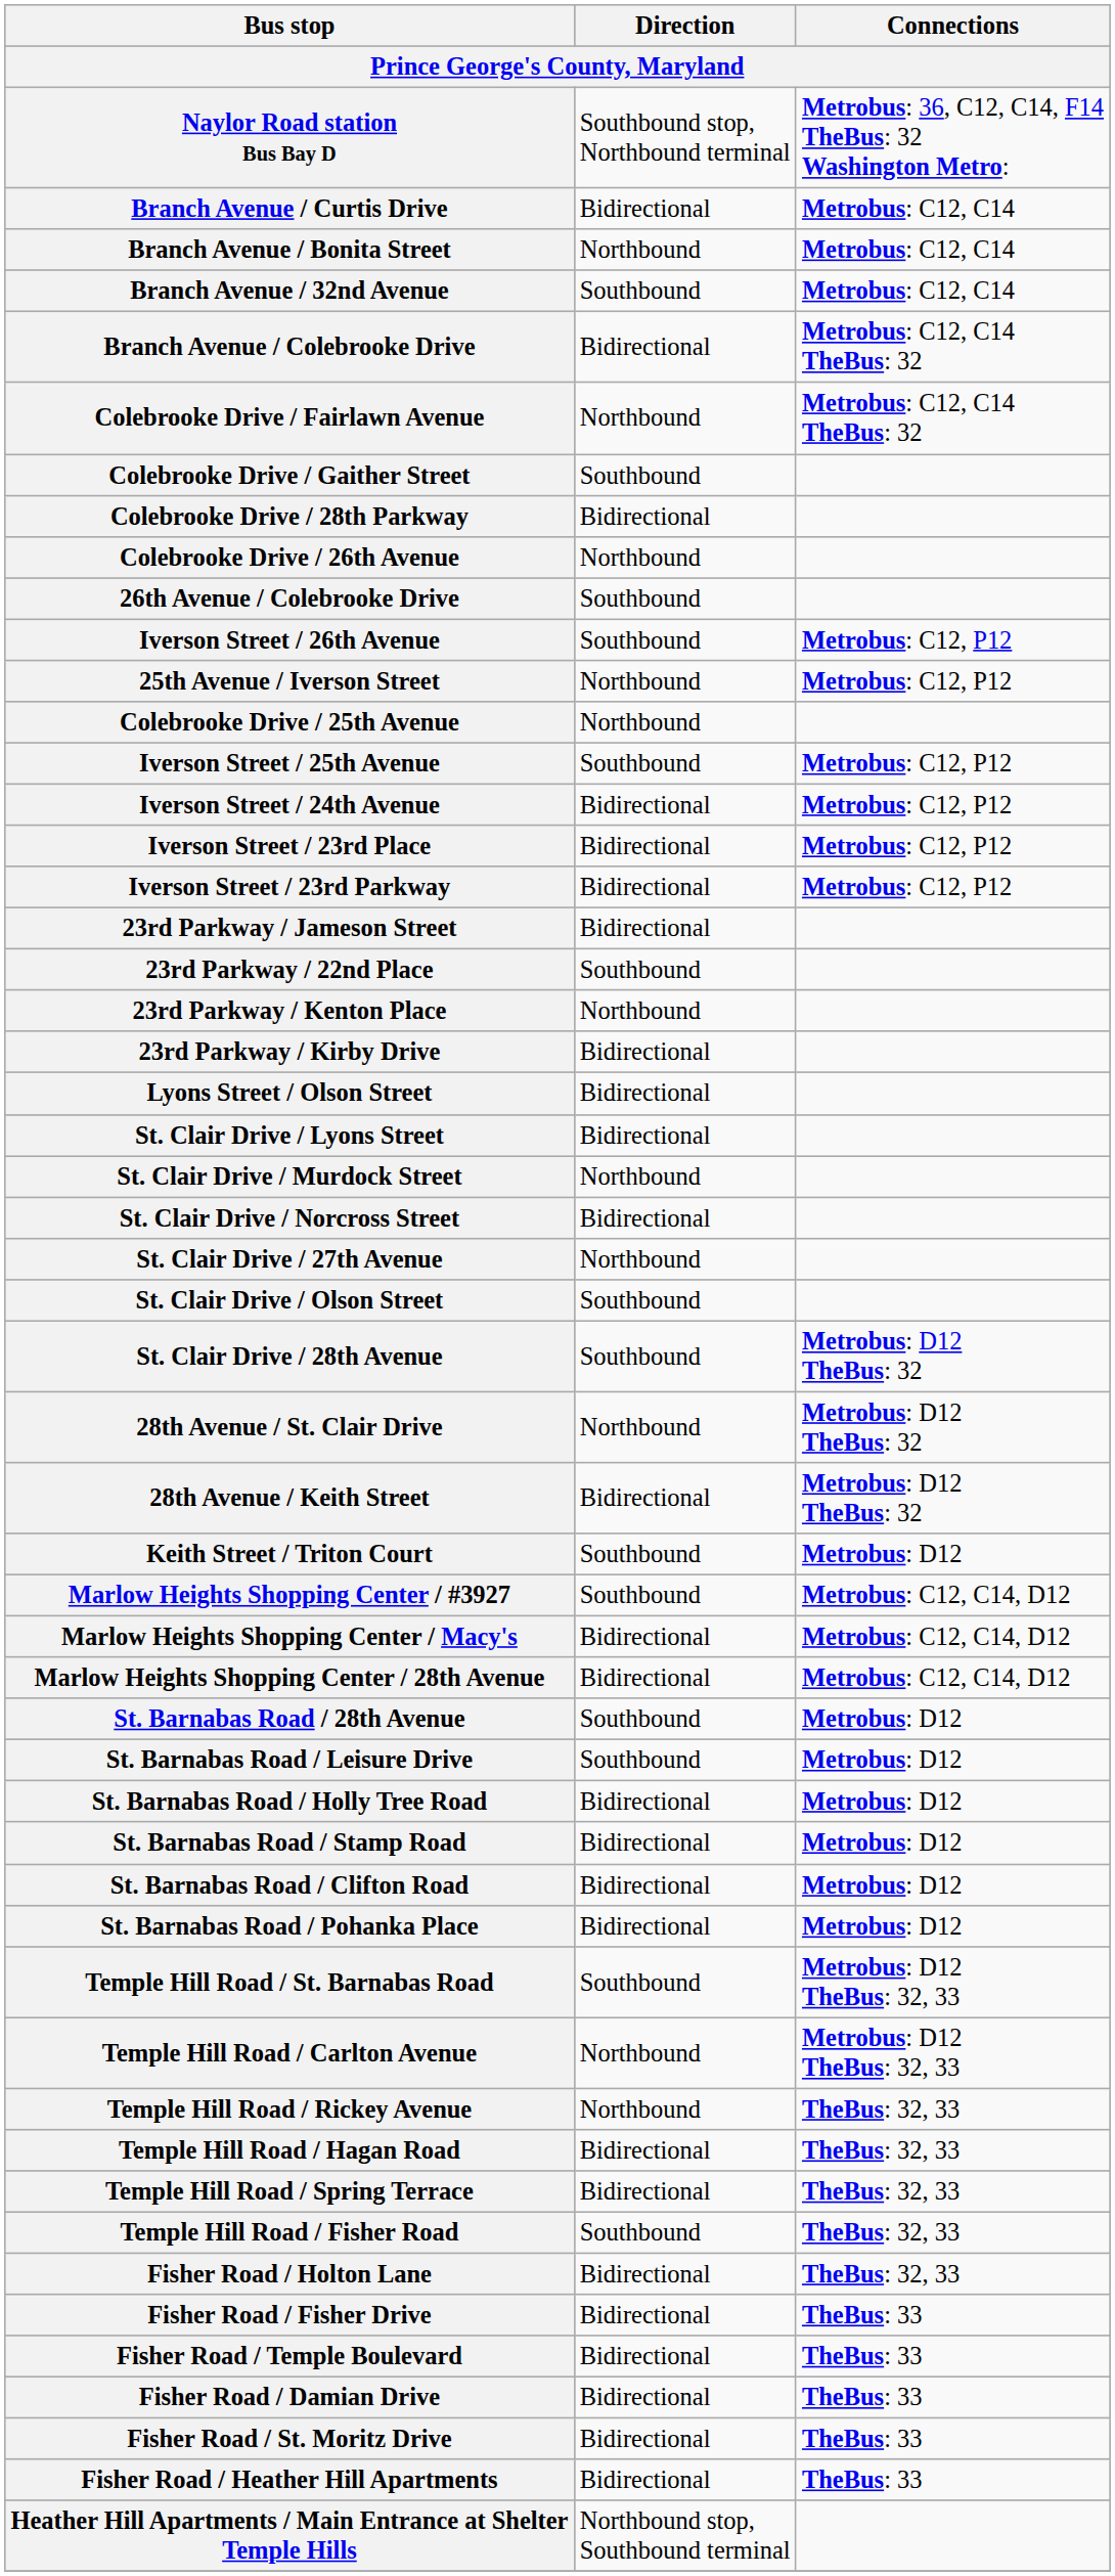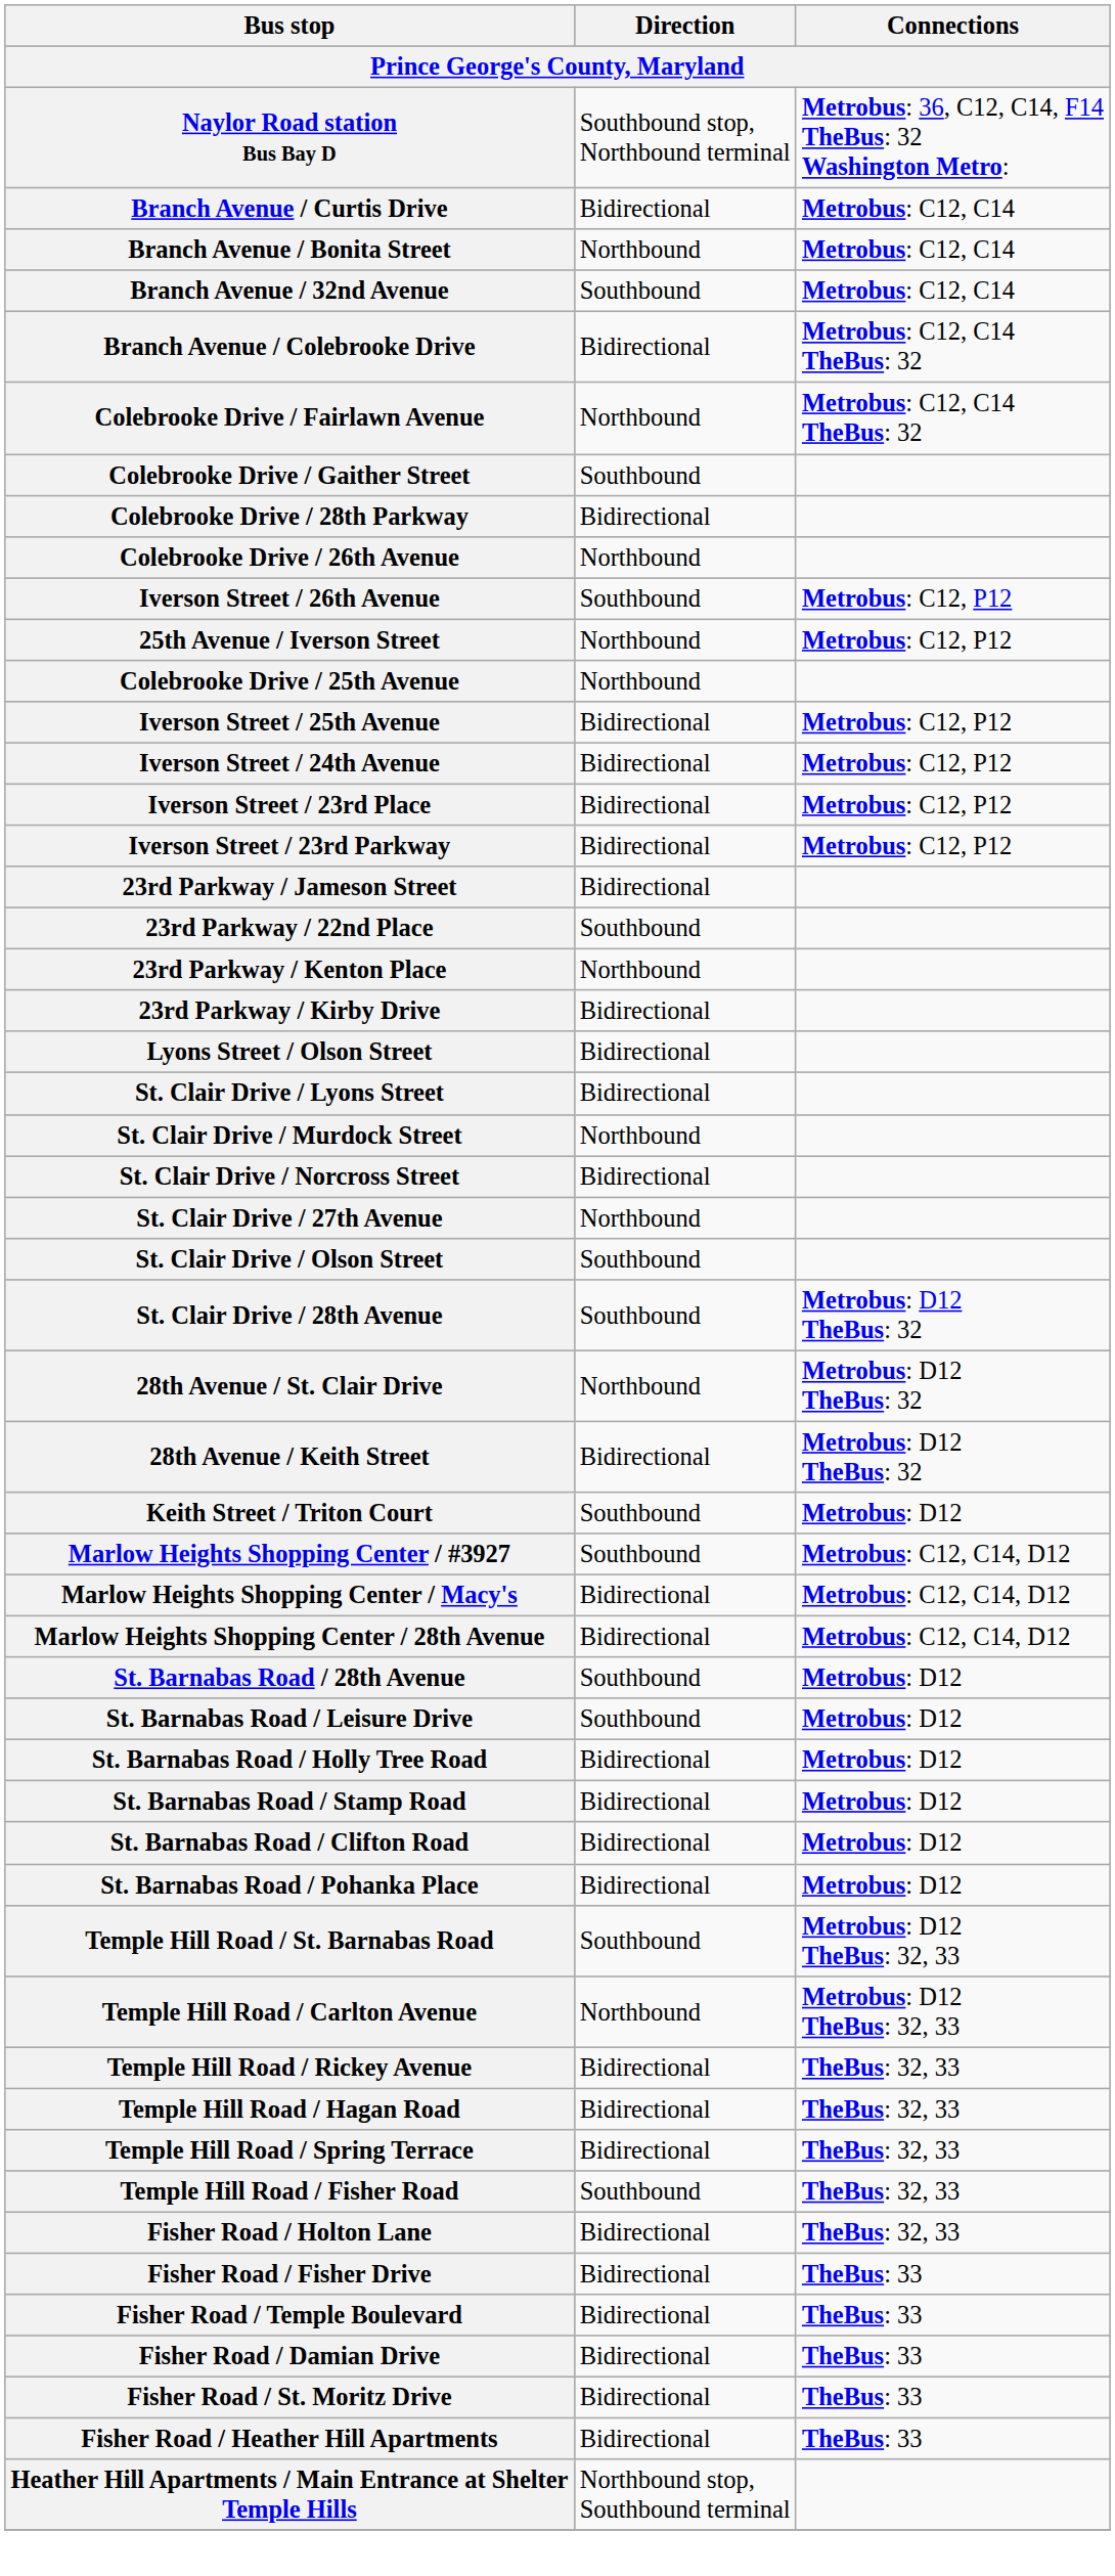- row: 26th Avenue / Colebrooke Drive | Southbound
Iverson Street / 25th Avenue | Direction: Southbound -> Bidirectional
Temple Hill Road / Rickey Avenue | Direction: Northbound -> Bidirectional
